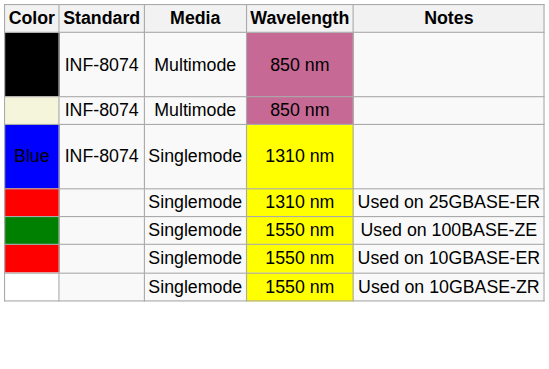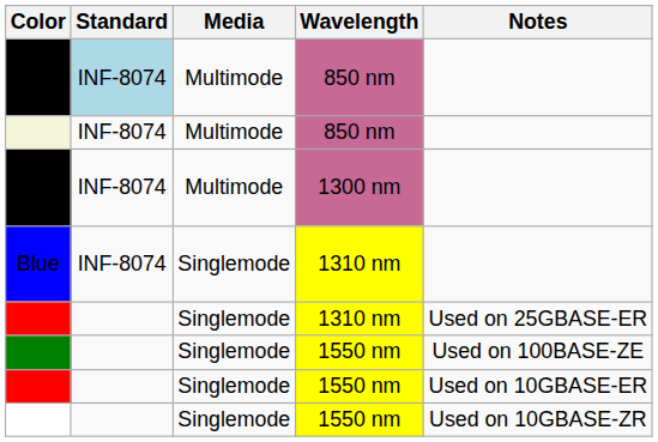Black / 850 nm | Standard: no background -> lightblue background
+ row: Black | INF-8074 | Multimode | 1300 nm
